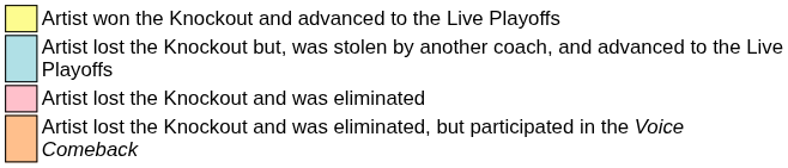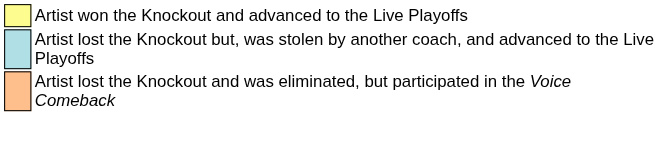- row: Artist lost the Knockout and was eliminated
